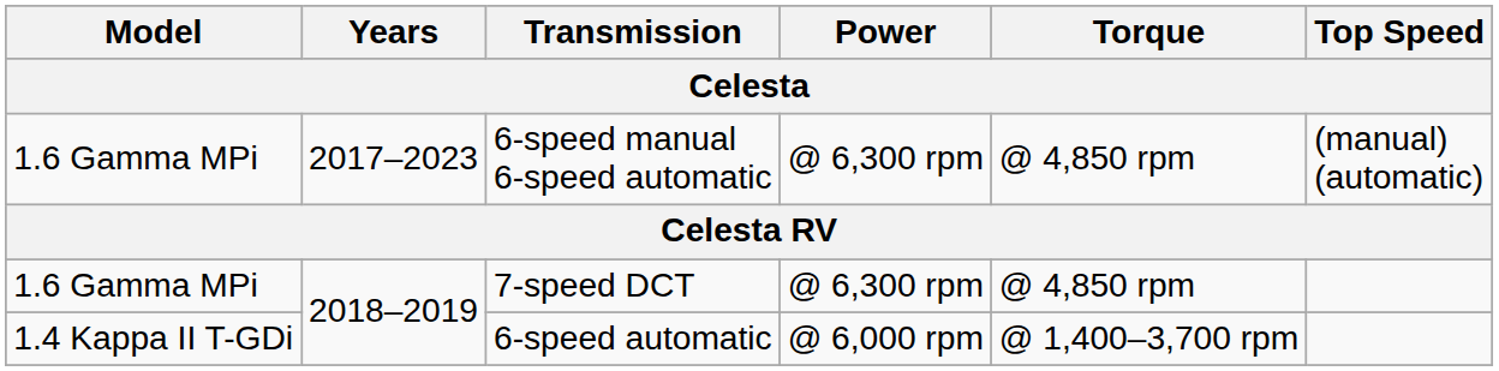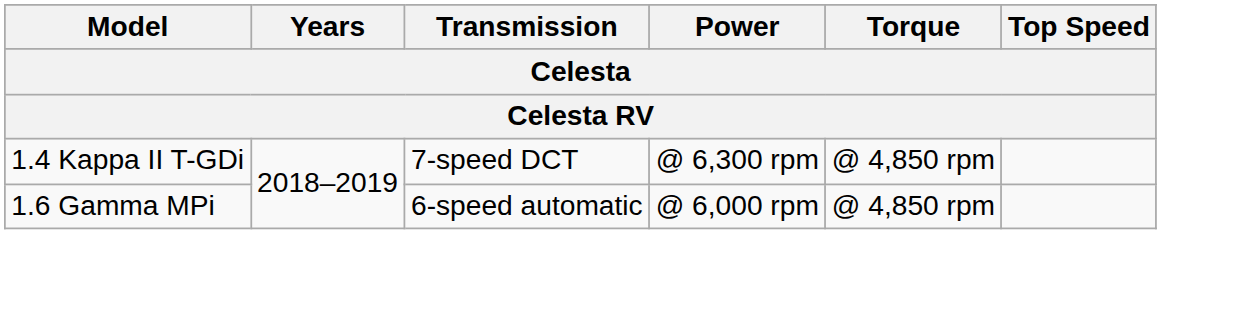- row: 1.6 Gamma MPi | 2017–2023 | 6-speed manual 6-speed automatic | @ 6,300 rpm | @ 4,850 rpm | (manual) (automatic)
7-speed DCT | Model: 1.6 Gamma MPi -> 1.4 Kappa II T-GDi
6-speed automatic | Model: 1.4 Kappa II T-GDi -> 1.6 Gamma MPi
6-speed automatic | Torque: @ 1,400–3,700 rpm -> @ 4,850 rpm
